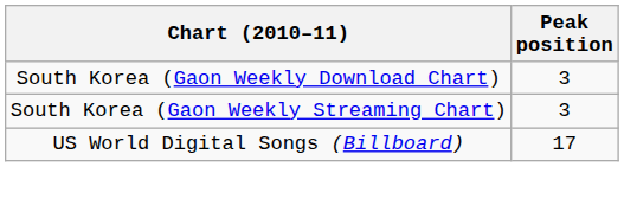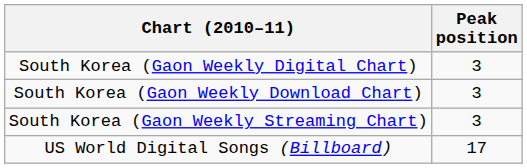+ row: South Korea (Gaon Weekly Digital Chart) | 3
